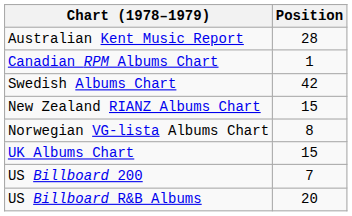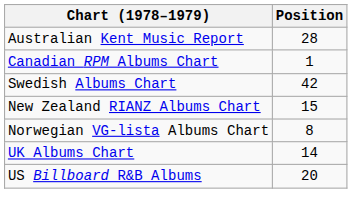UK Albums Chart | Position: 15 -> 14
- row: US Billboard 200 | 7
